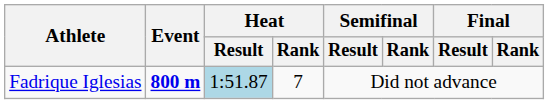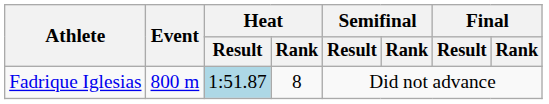Fadrique Iglesias | Event: bold -> normal
Fadrique Iglesias | Heat / Rank: 7 -> 8
